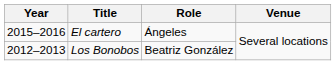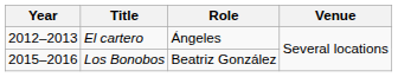El cartero | Year: 2015–2016 -> 2012–2013
Los Bonobos | Year: 2012–2013 -> 2015–2016
